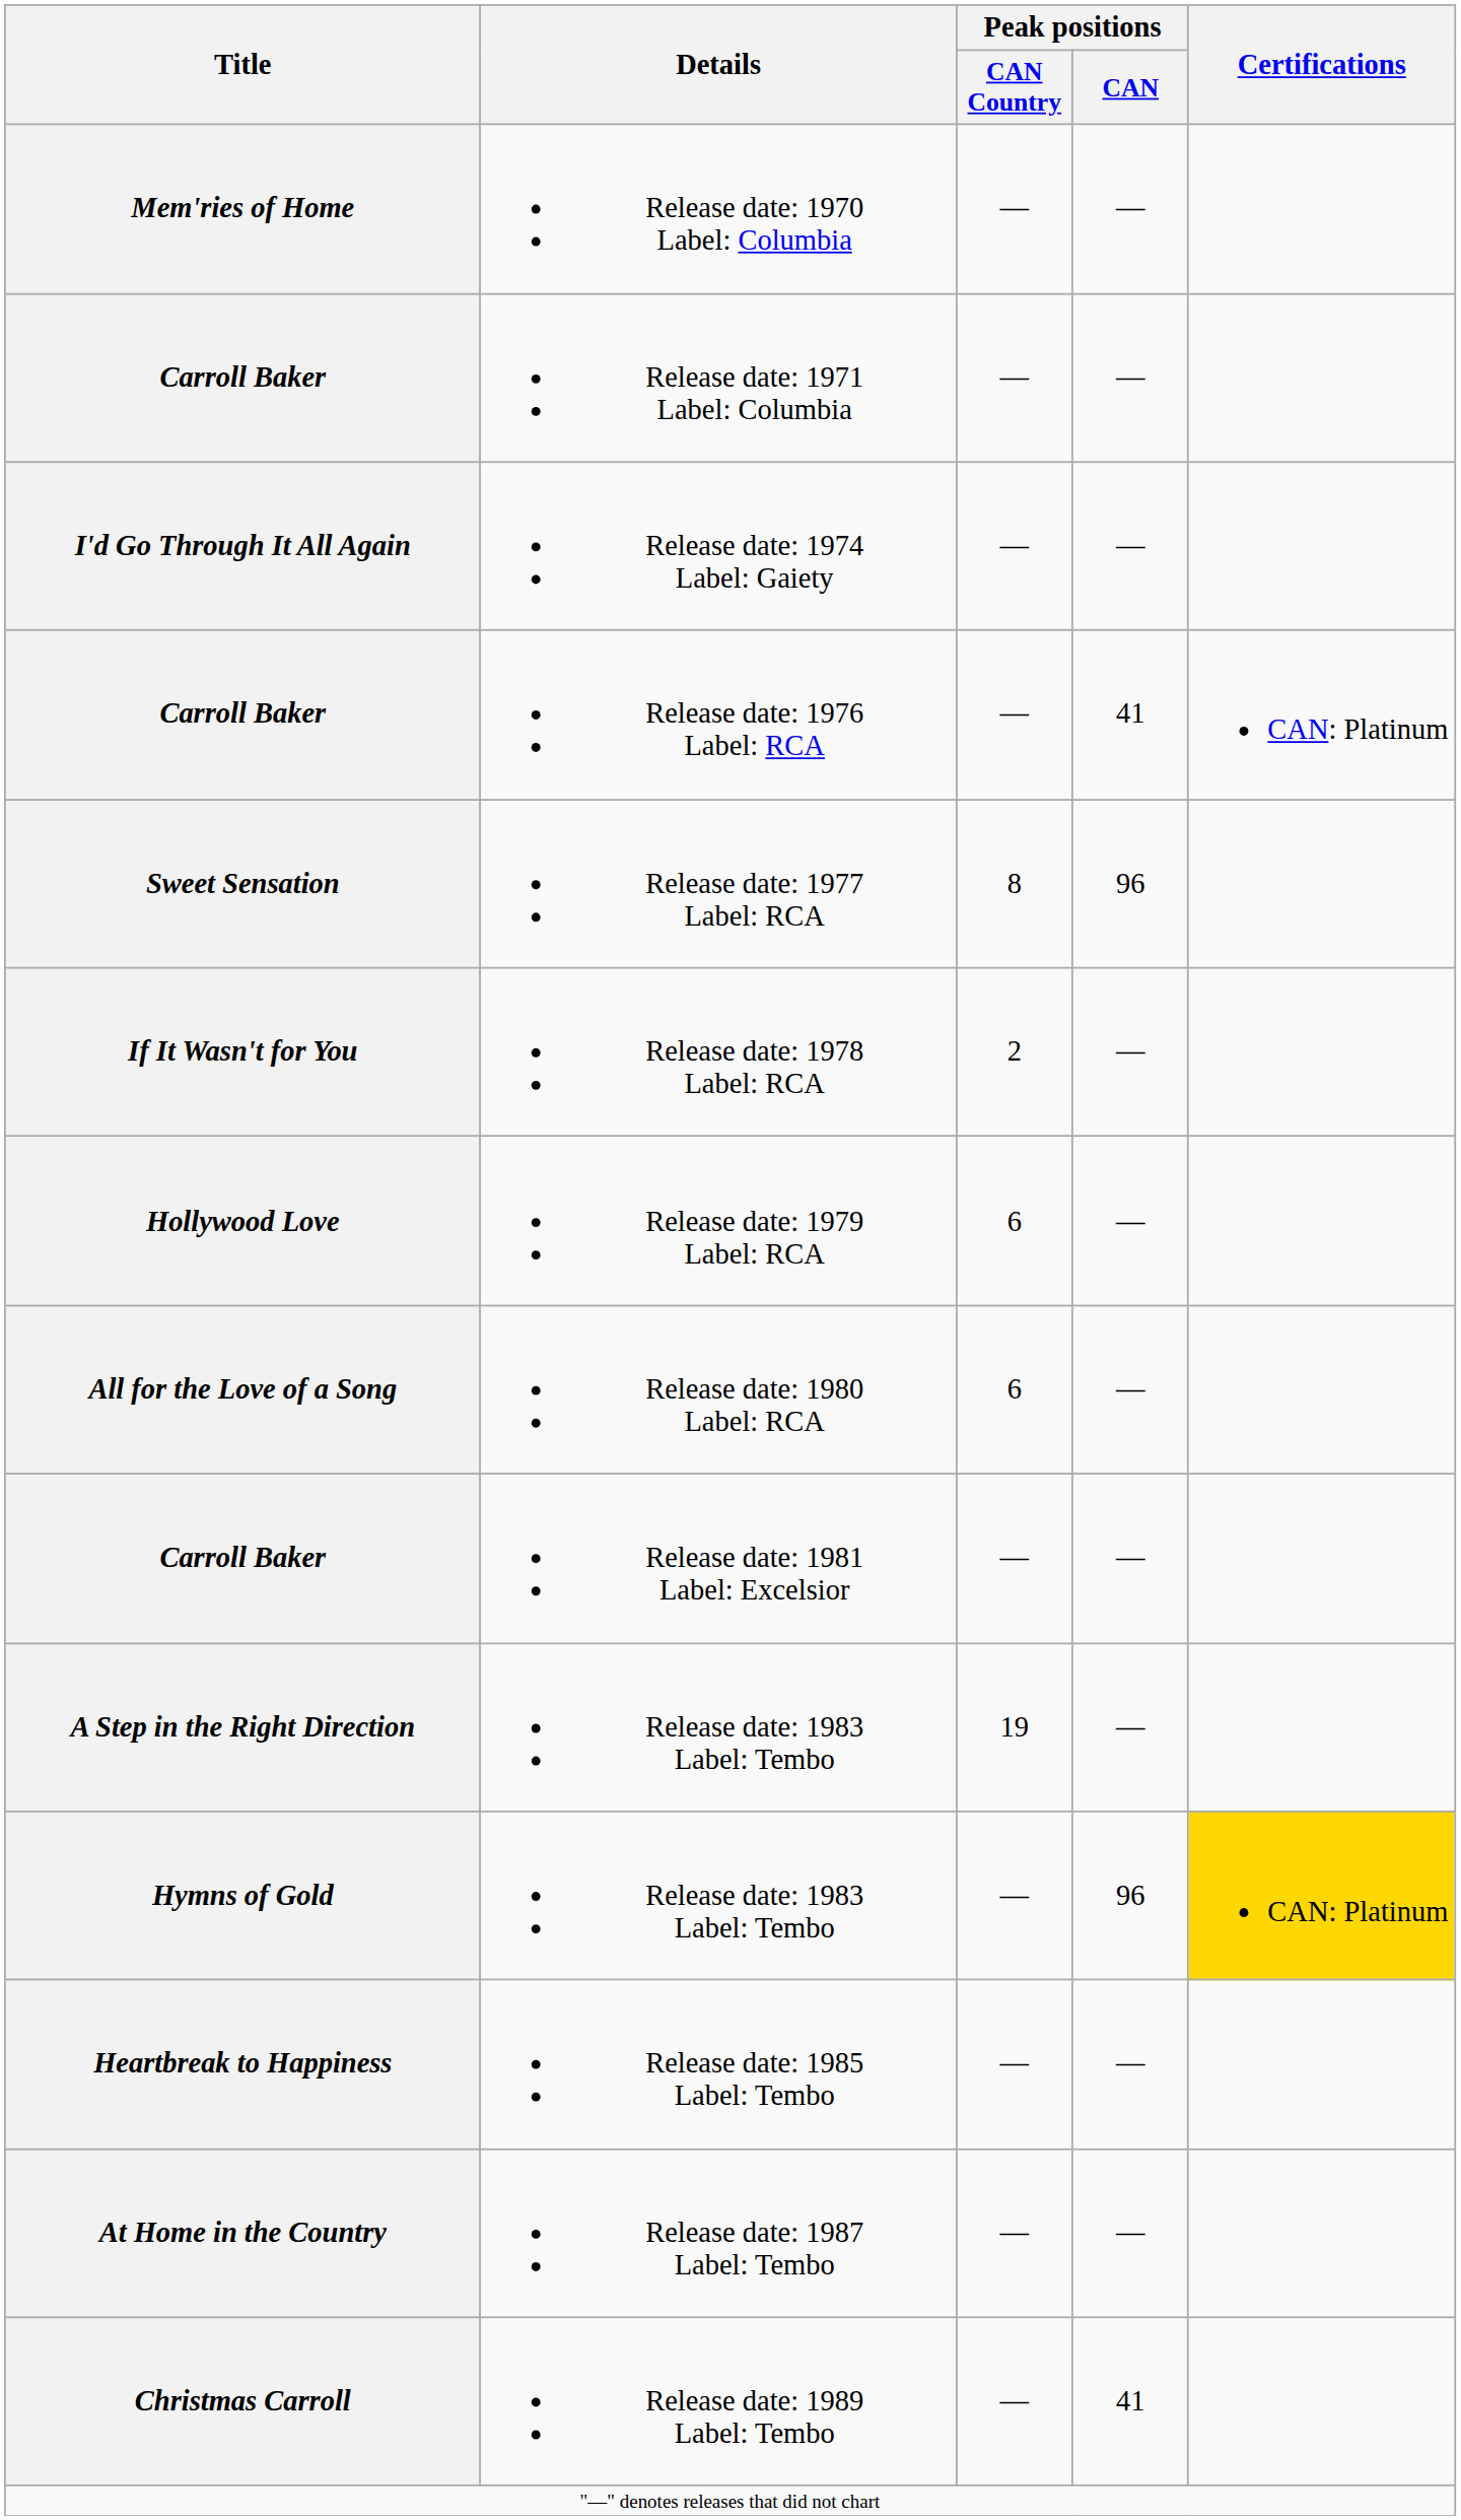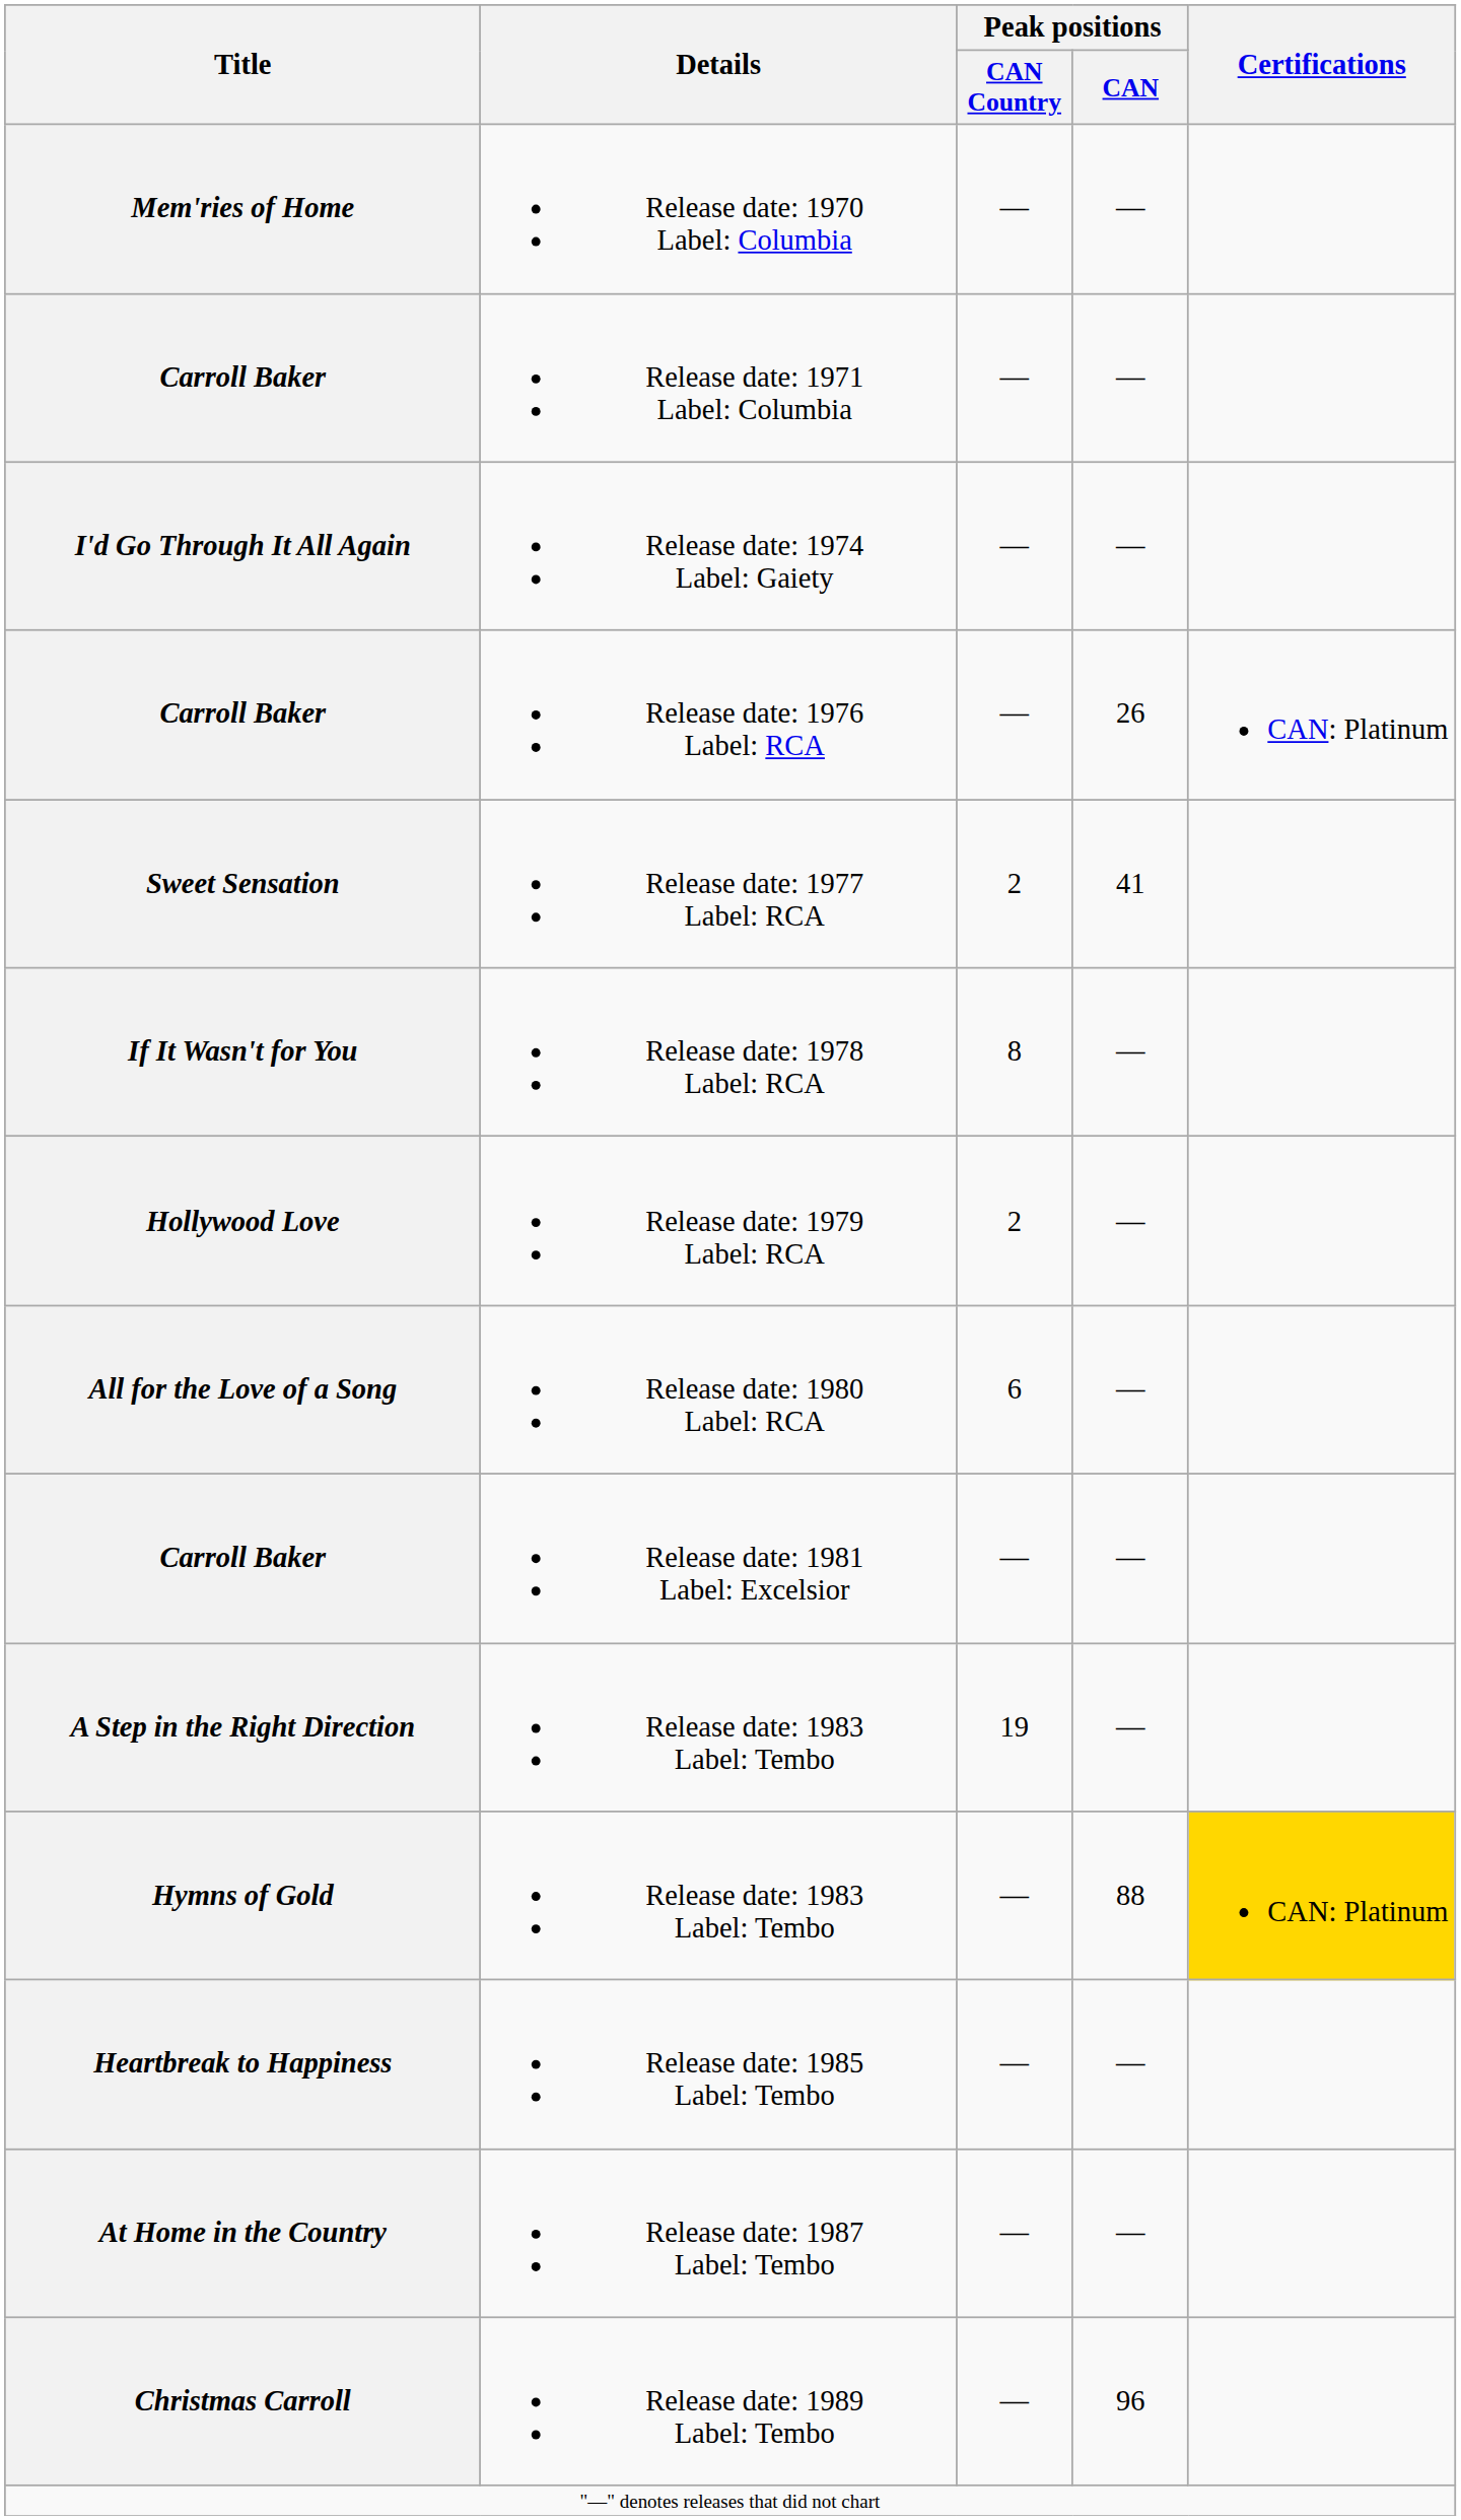Release date: 1976 Label: RCA | Peak positions / CAN: 41 -> 26
Release date: 1977 Label: RCA | Peak positions / CAN Country: 8 -> 2
Release date: 1977 Label: RCA | Peak positions / CAN: 96 -> 41
Release date: 1978 Label: RCA | Peak positions / CAN Country: 2 -> 8
Release date: 1979 Label: RCA | Peak positions / CAN Country: 6 -> 2
Hymns of Gold / Release date: 1983 Label: Tembo | Peak positions / CAN: 96 -> 88
Release date: 1989 Label: Tembo | Peak positions / CAN: 41 -> 96
